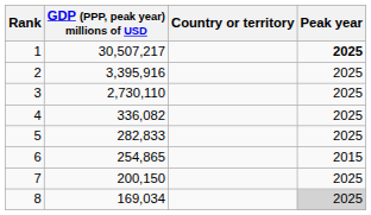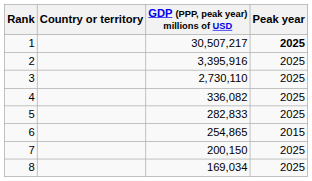columns swapped: Country or territory <-> GDP (PPP, peak year) millions of USD
8 | Peak year: lightgrey background -> no background
